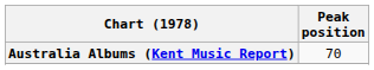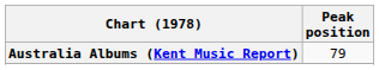Australia Albums (Kent Music Report) | Peak position: 70 -> 79
